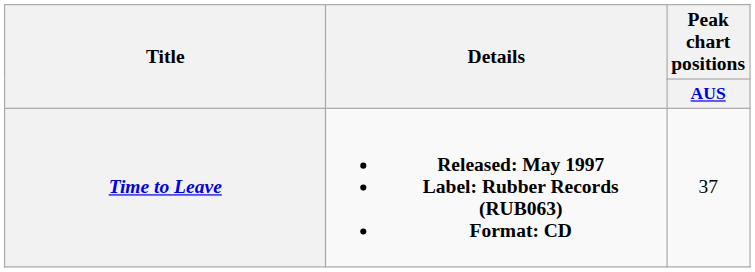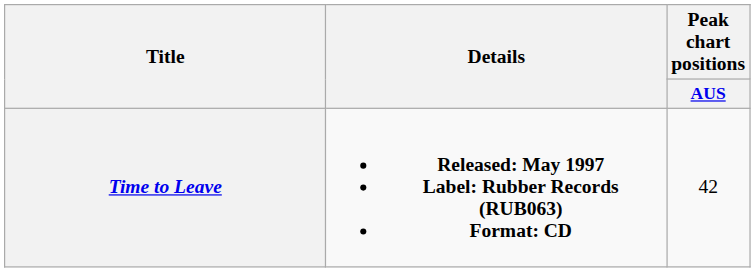Time to Leave | Peak chart positions / AUS: 37 -> 42
